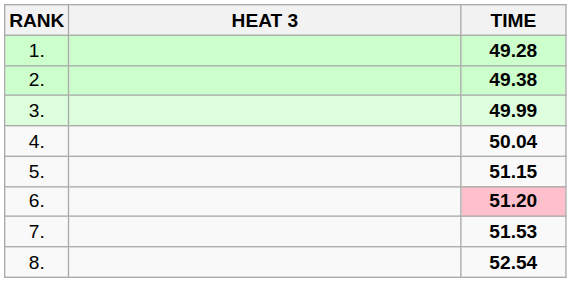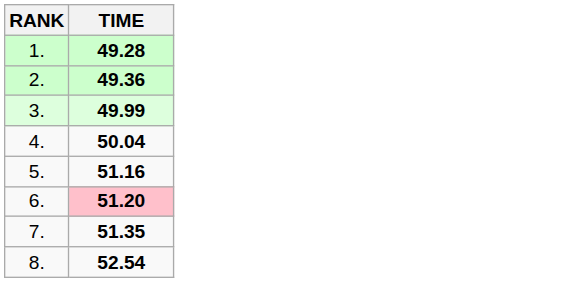- column: HEAT 3
2. | TIME: 49.38 -> 49.36
5. | TIME: 51.15 -> 51.16
7. | TIME: 51.53 -> 51.35
